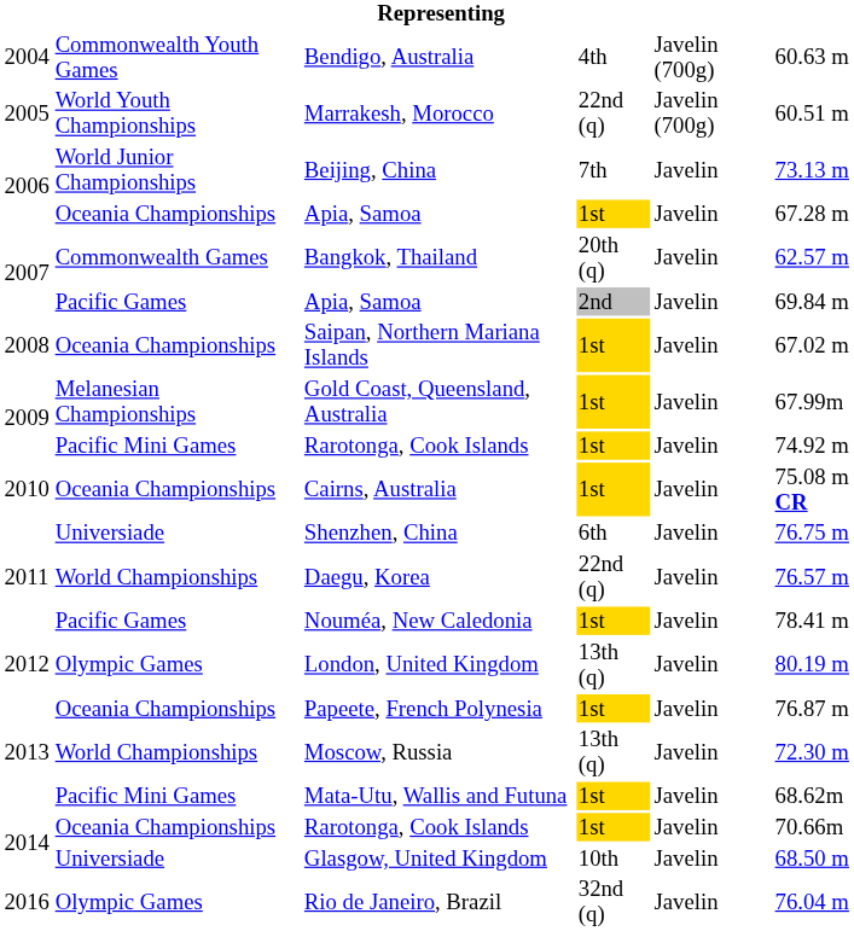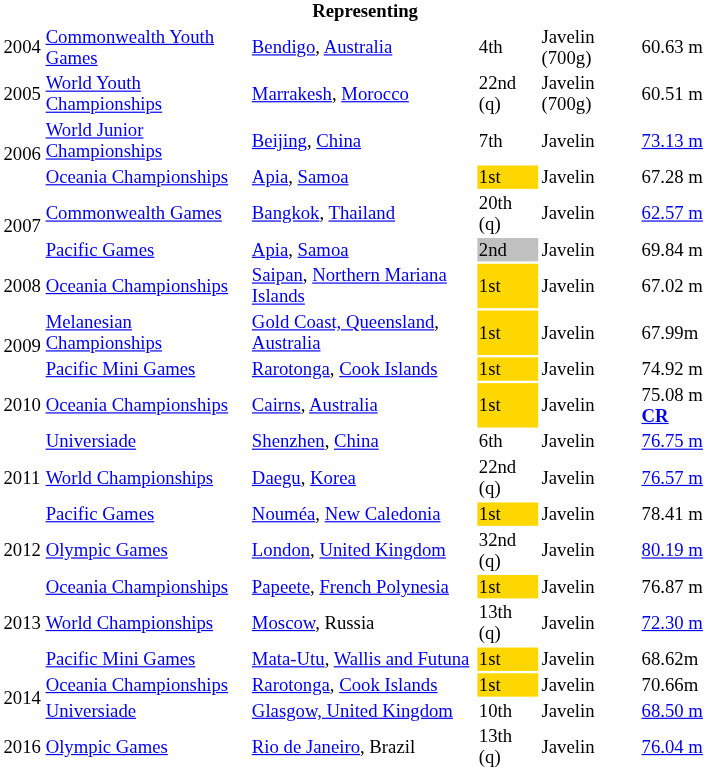London, United Kingdom | column 4: 13th (q) -> 32nd (q)
Rio de Janeiro, Brazil | column 4: 32nd (q) -> 13th (q)
